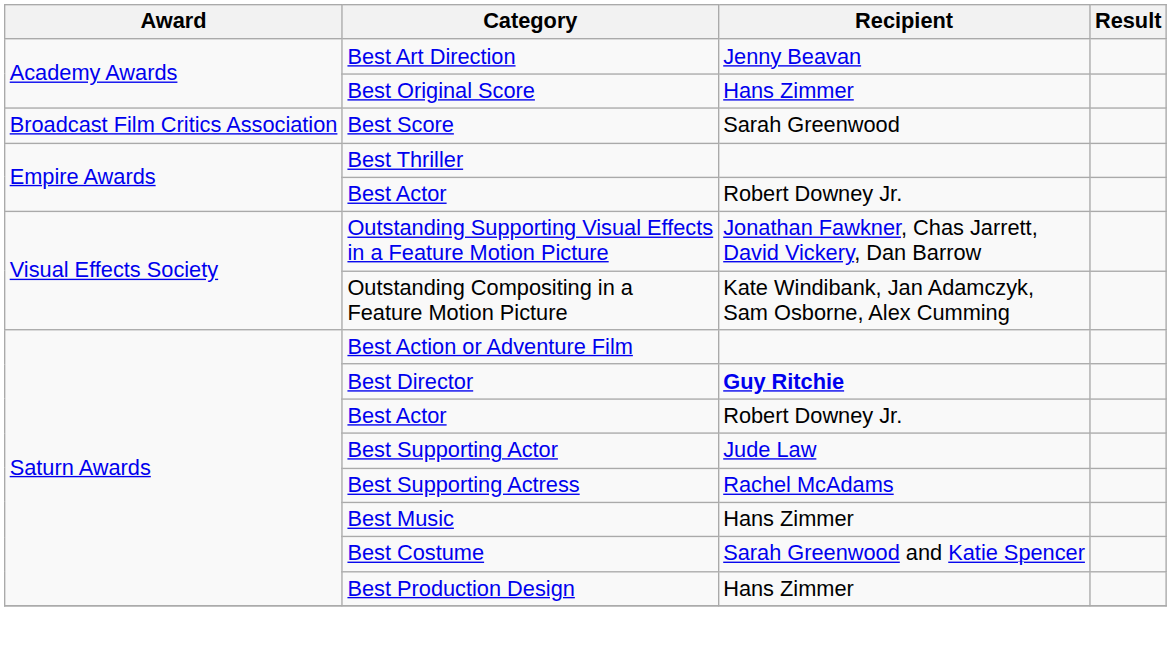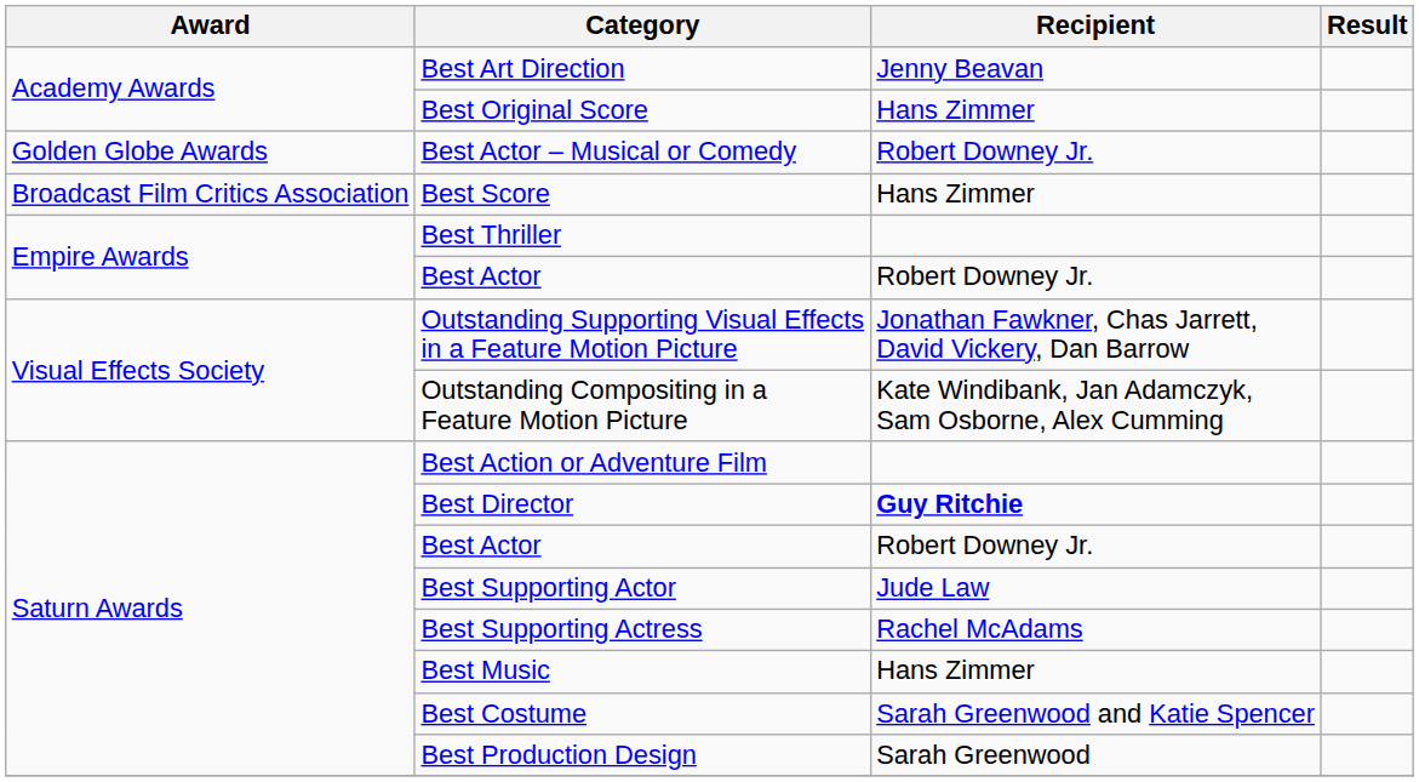+ row: Golden Globe Awards | Best Actor – Musical or Comedy | Robert Downey Jr.
Best Score | Recipient: Sarah Greenwood -> Hans Zimmer
Best Production Design | Recipient: Hans Zimmer -> Sarah Greenwood
